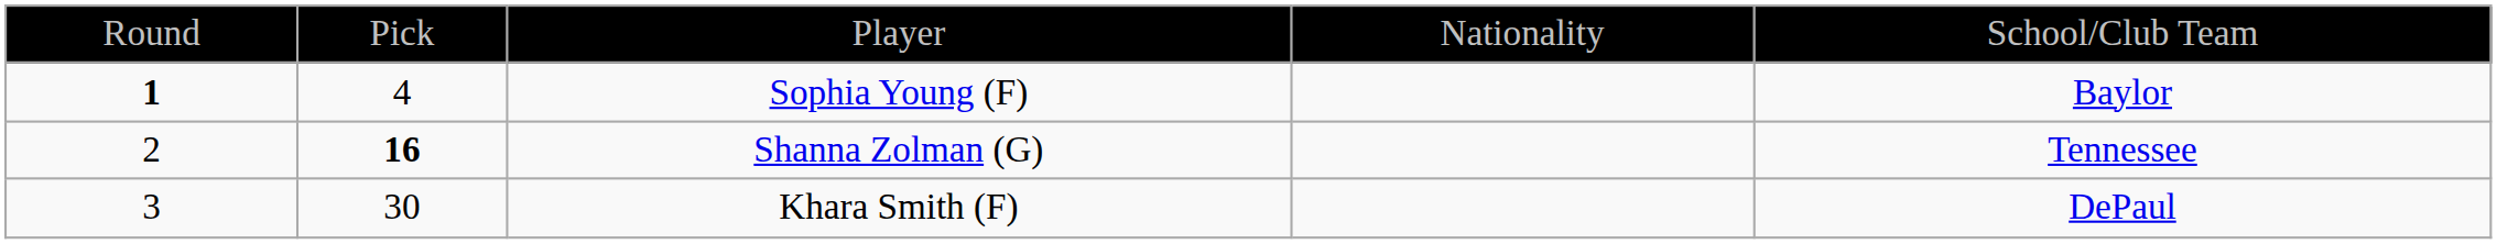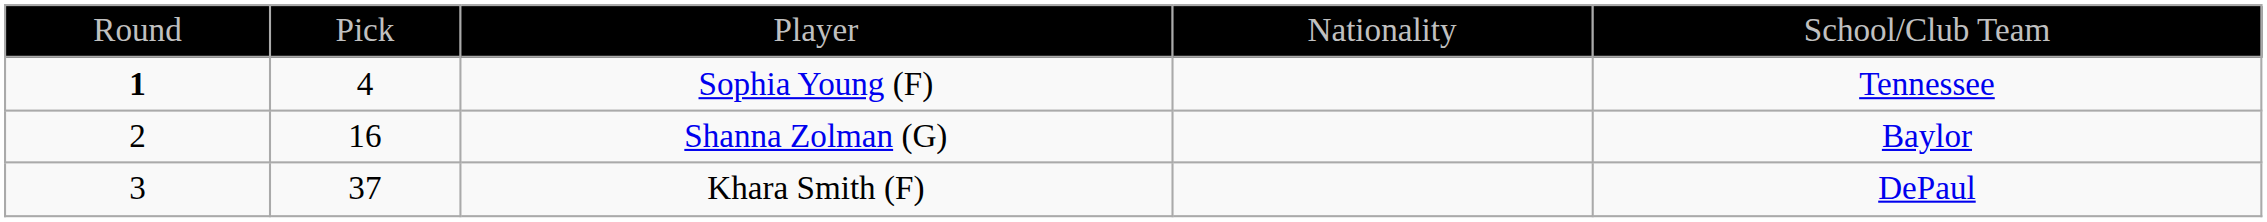Sophia Young (F) | column 5: Baylor -> Tennessee
Shanna Zolman (G) | column 2: bold -> normal
Shanna Zolman (G) | column 5: Tennessee -> Baylor
Khara Smith (F) | column 2: 30 -> 37
